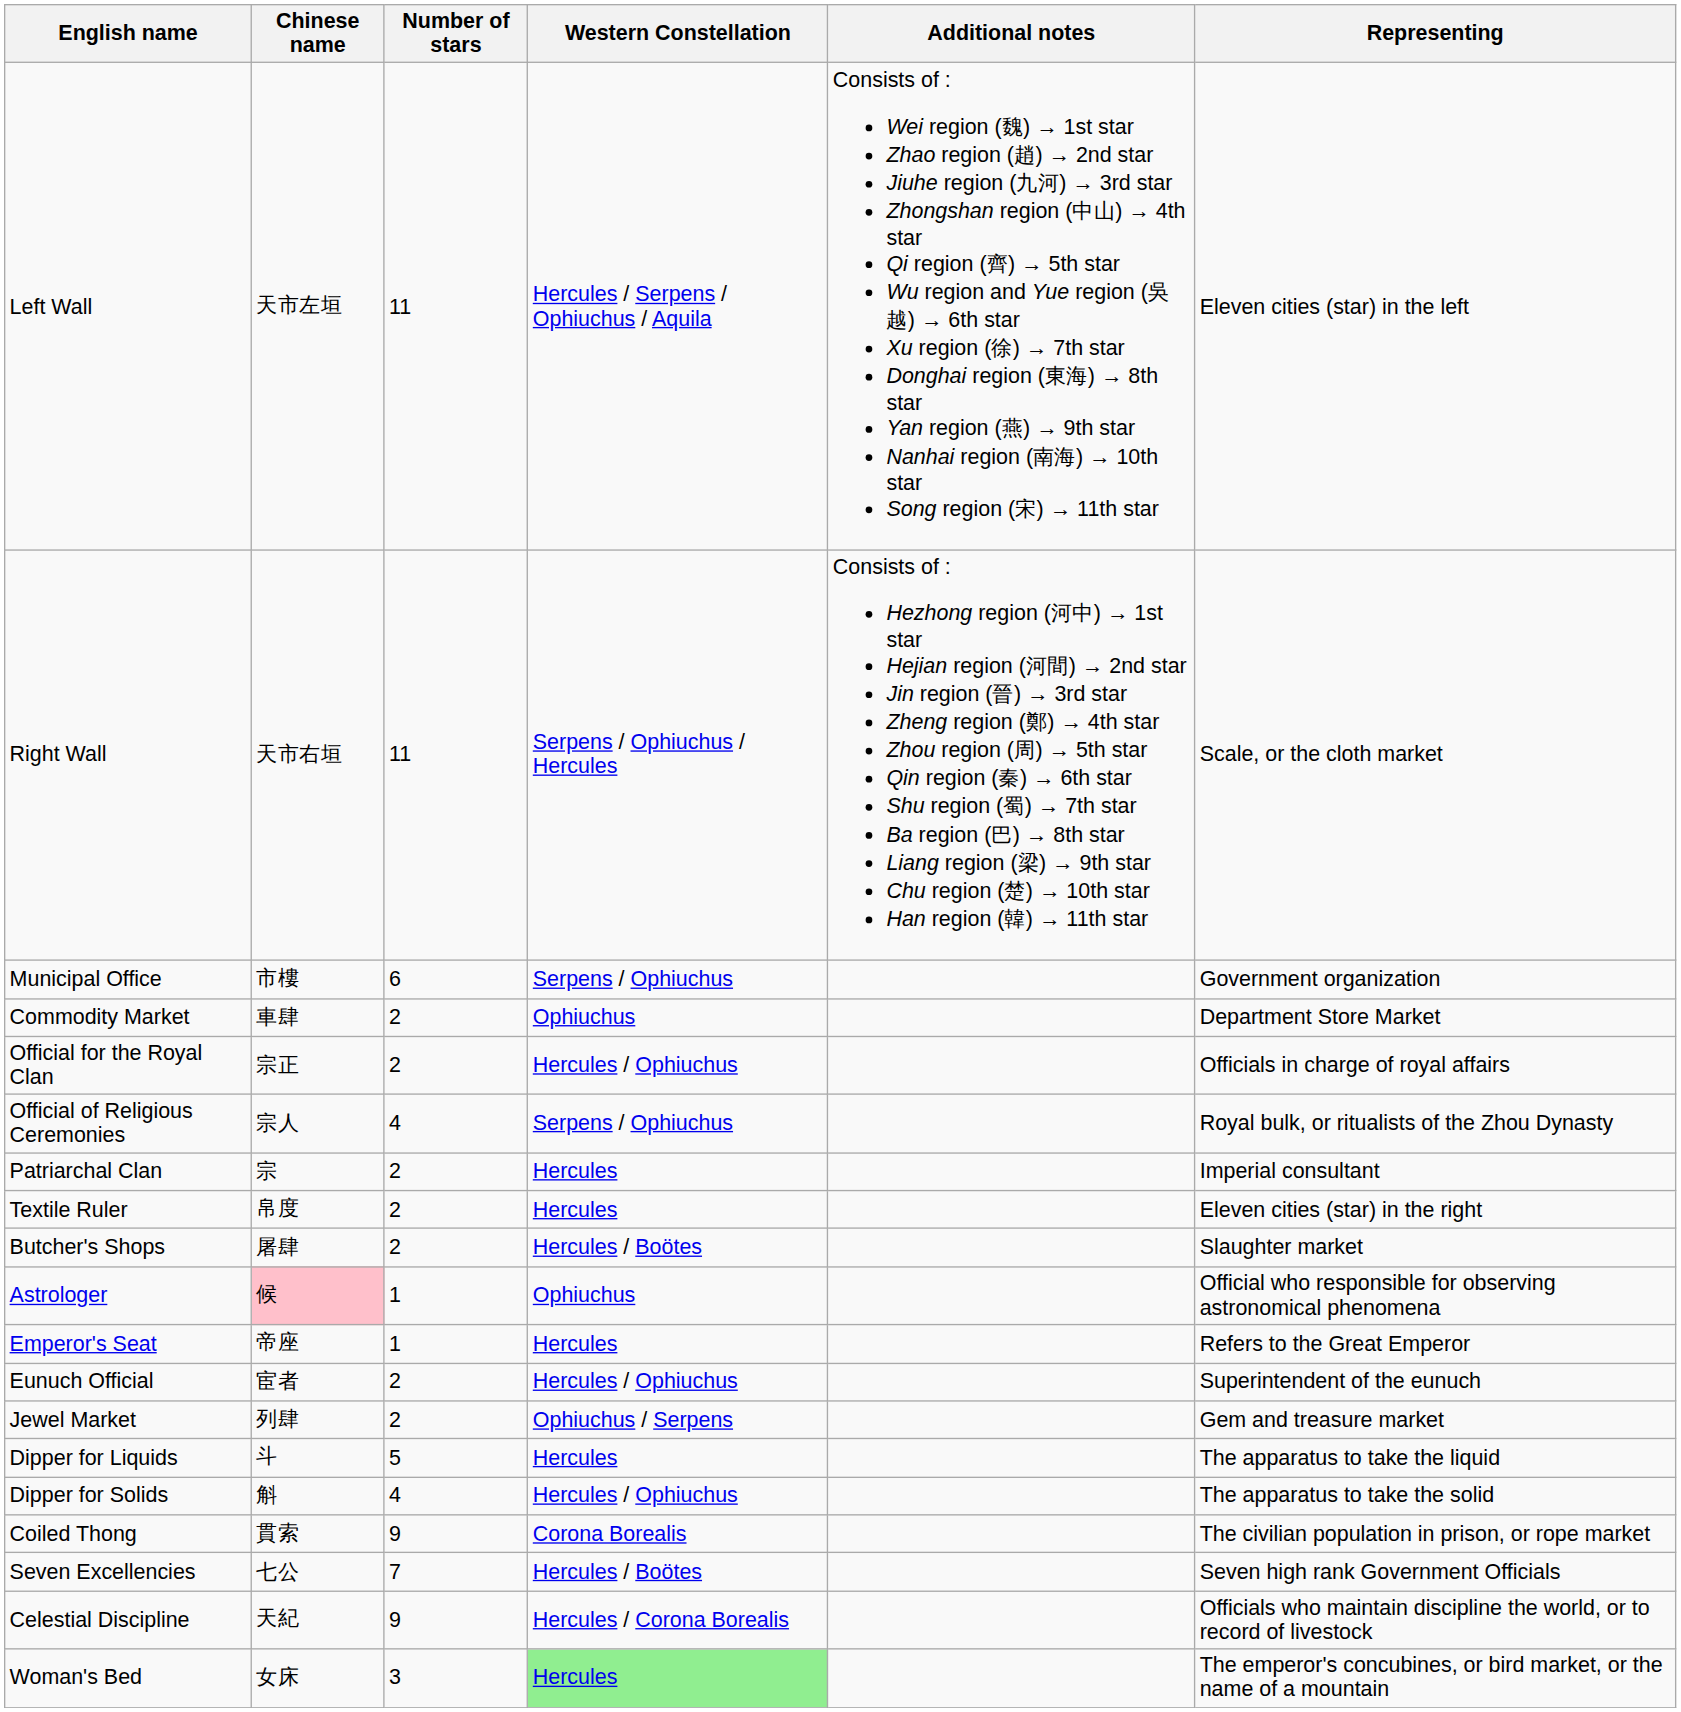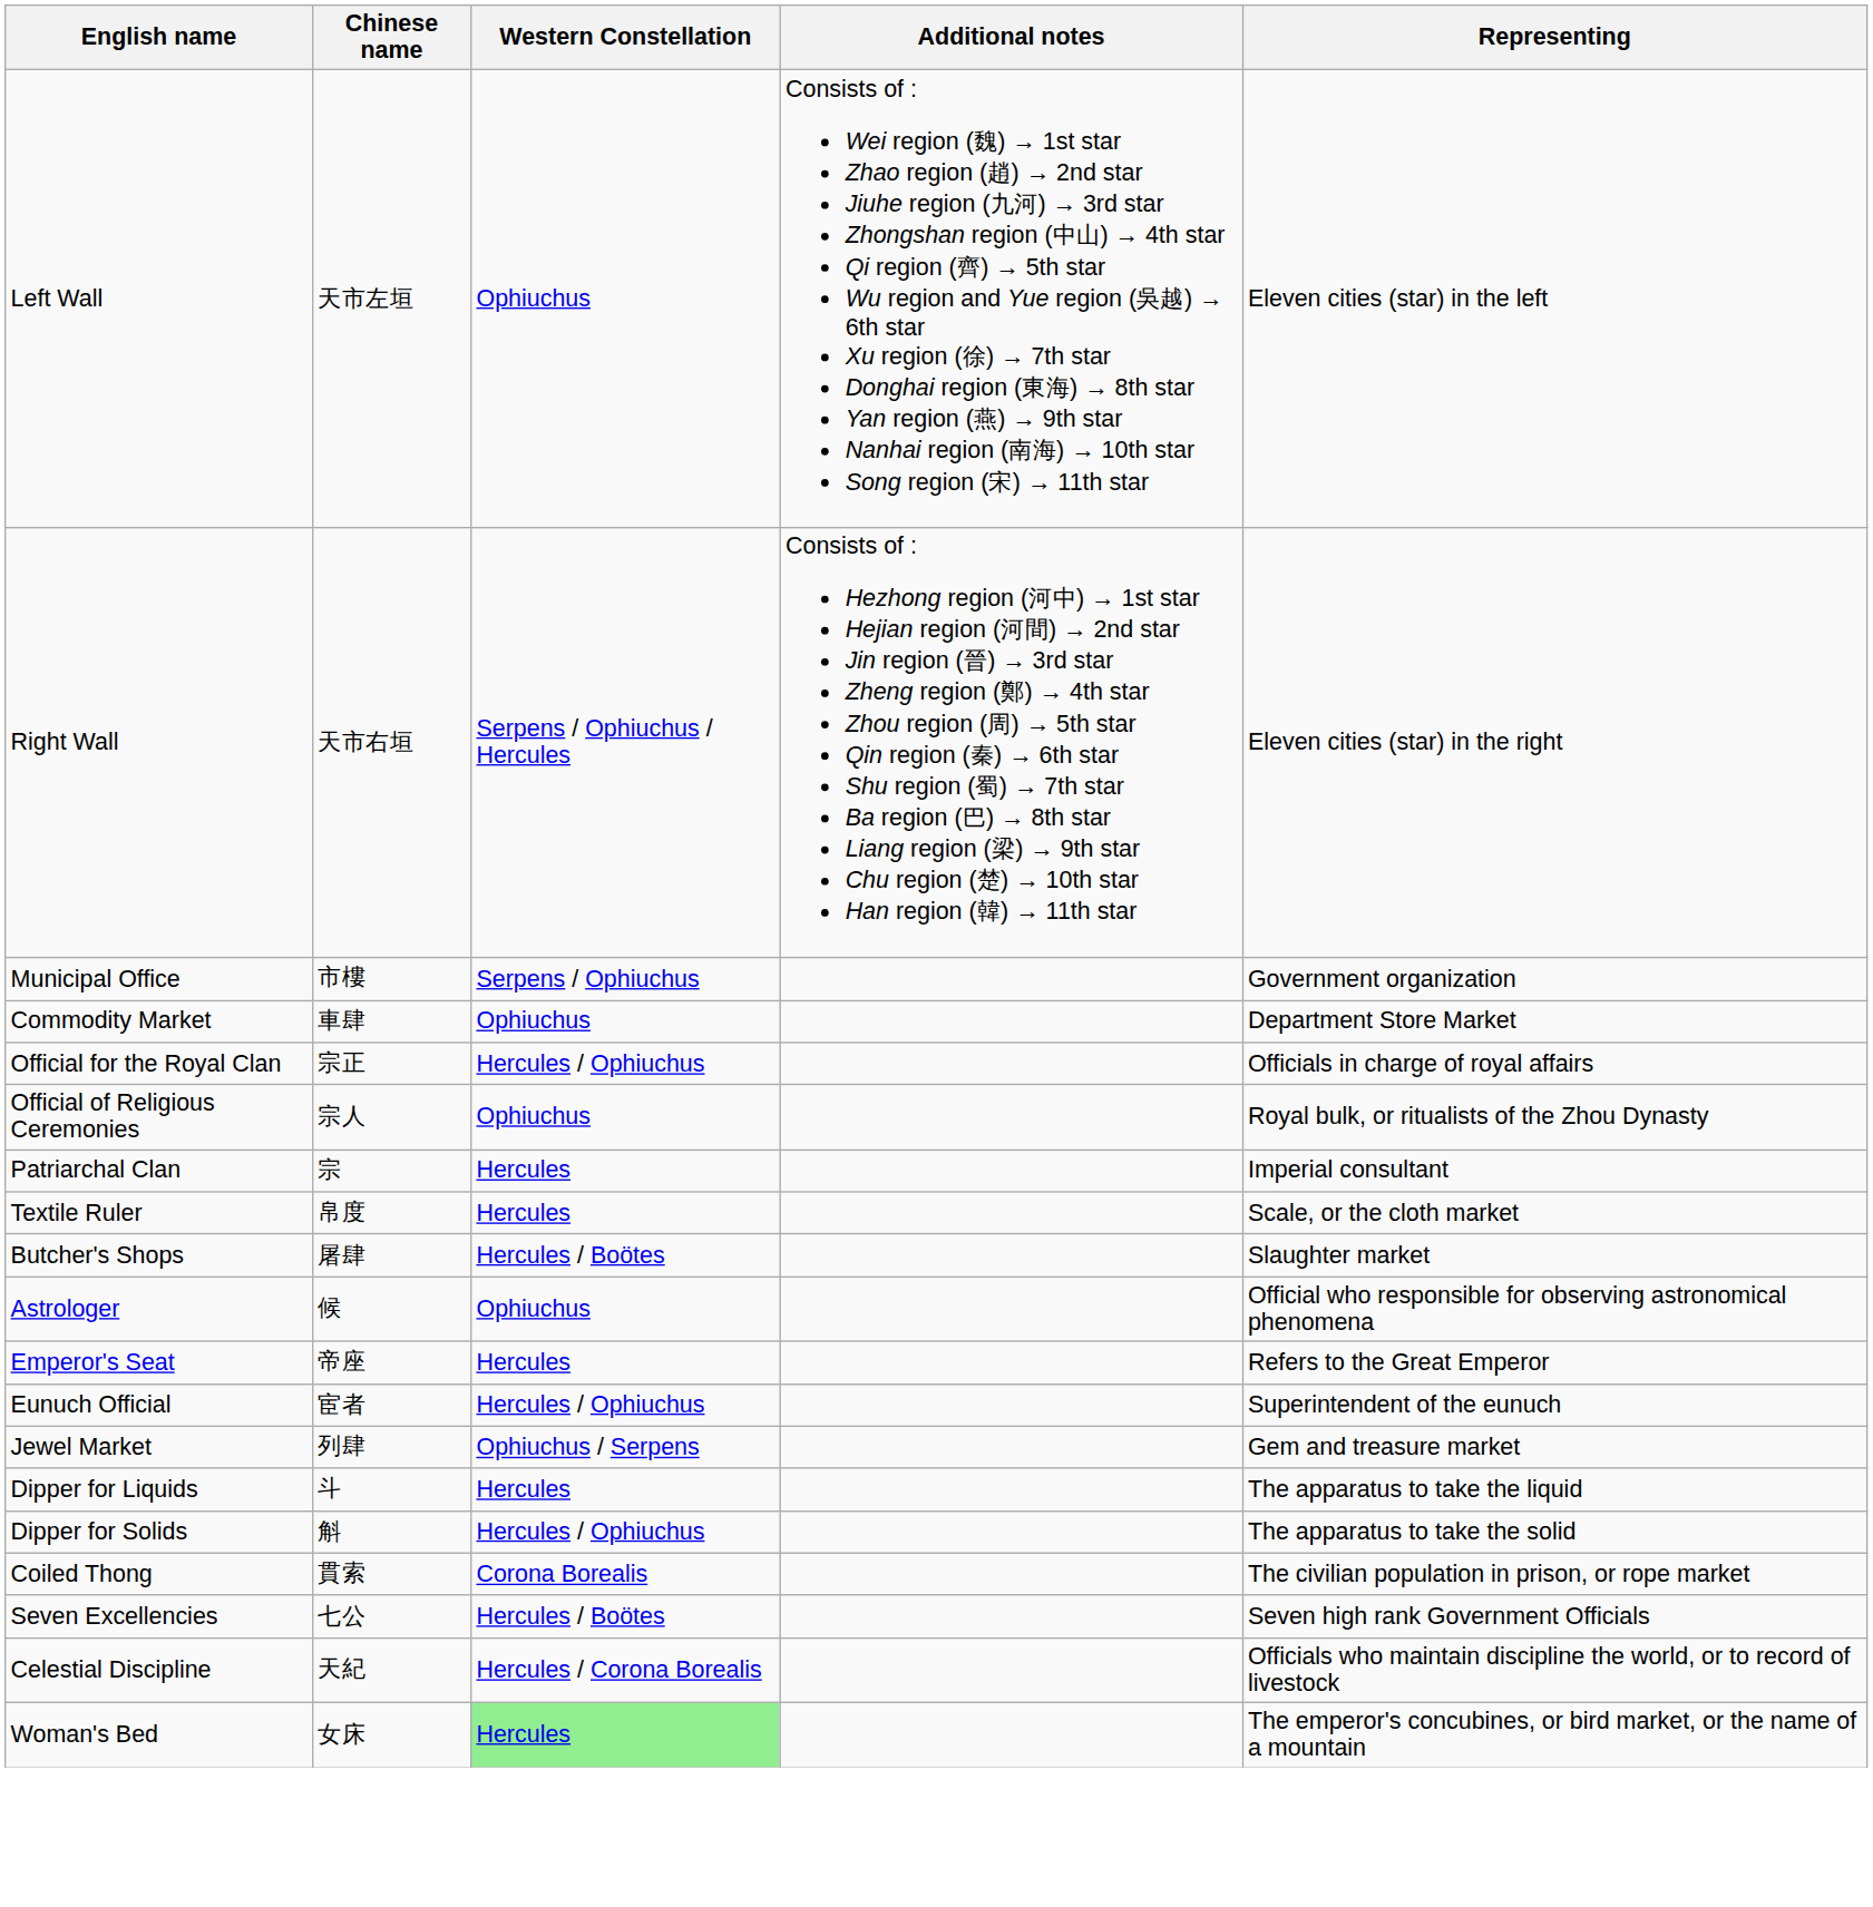- column: Number of stars | 11 | 11 | 6 | 2 | 2 | 4 | 2 | 2 | 2 | 1 | 1 | 2 | 2 | 5 | 4 | 9 | 7 | 9 | 3
Left Wall | Western Constellation: Hercules / Serpens / Ophiuchus / Aquila -> Ophiuchus
Right Wall | Representing: Scale, or the cloth market -> Eleven cities (star) in the right
Official of Religious Ceremonies | Western Constellation: Serpens / Ophiuchus -> Ophiuchus
Textile Ruler | Representing: Eleven cities (star) in the right -> Scale, or the cloth market
Astrologer | Chinese name: pink background -> no background
